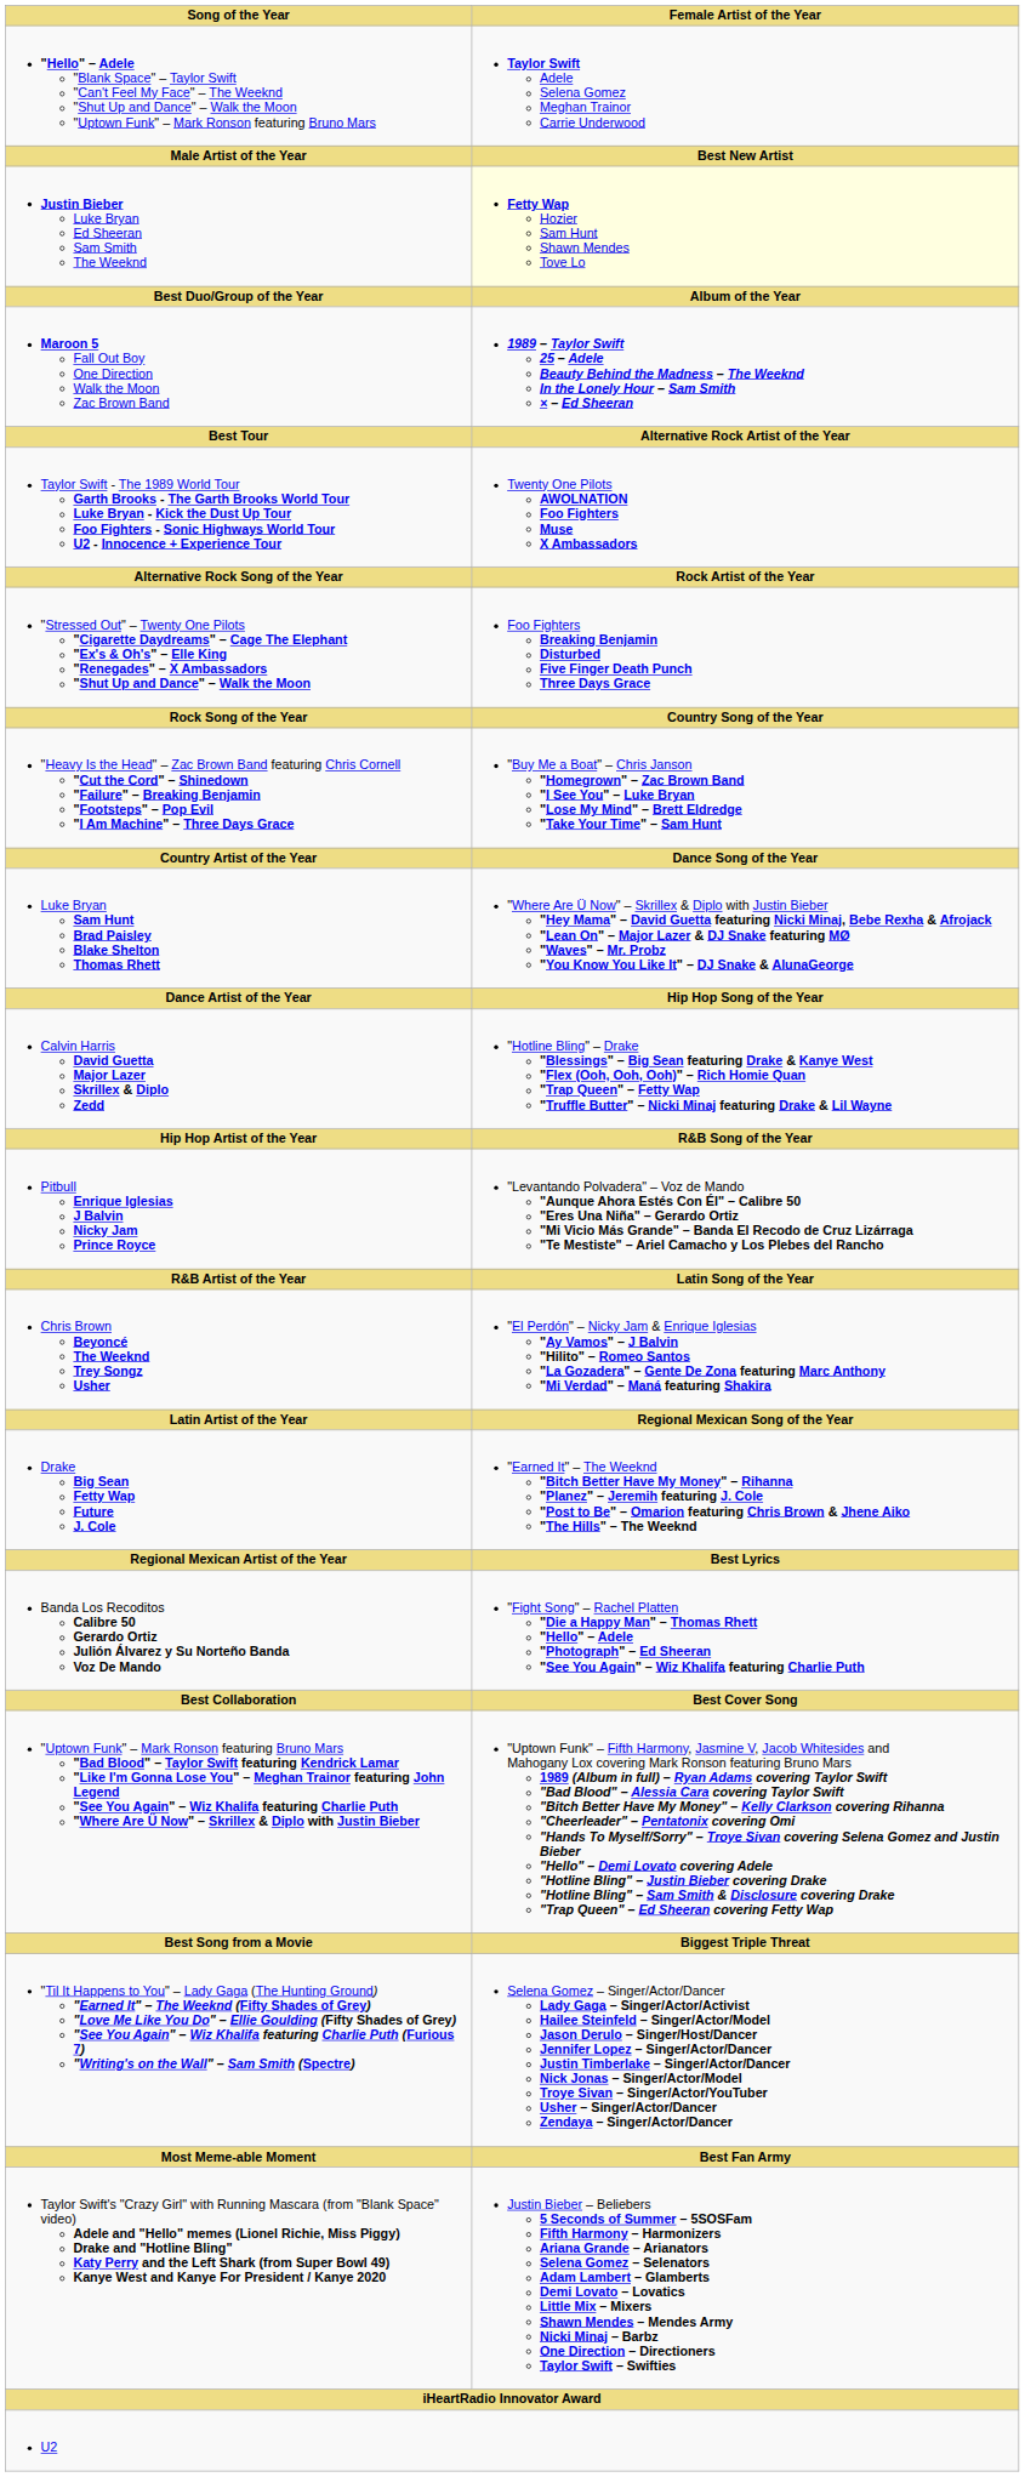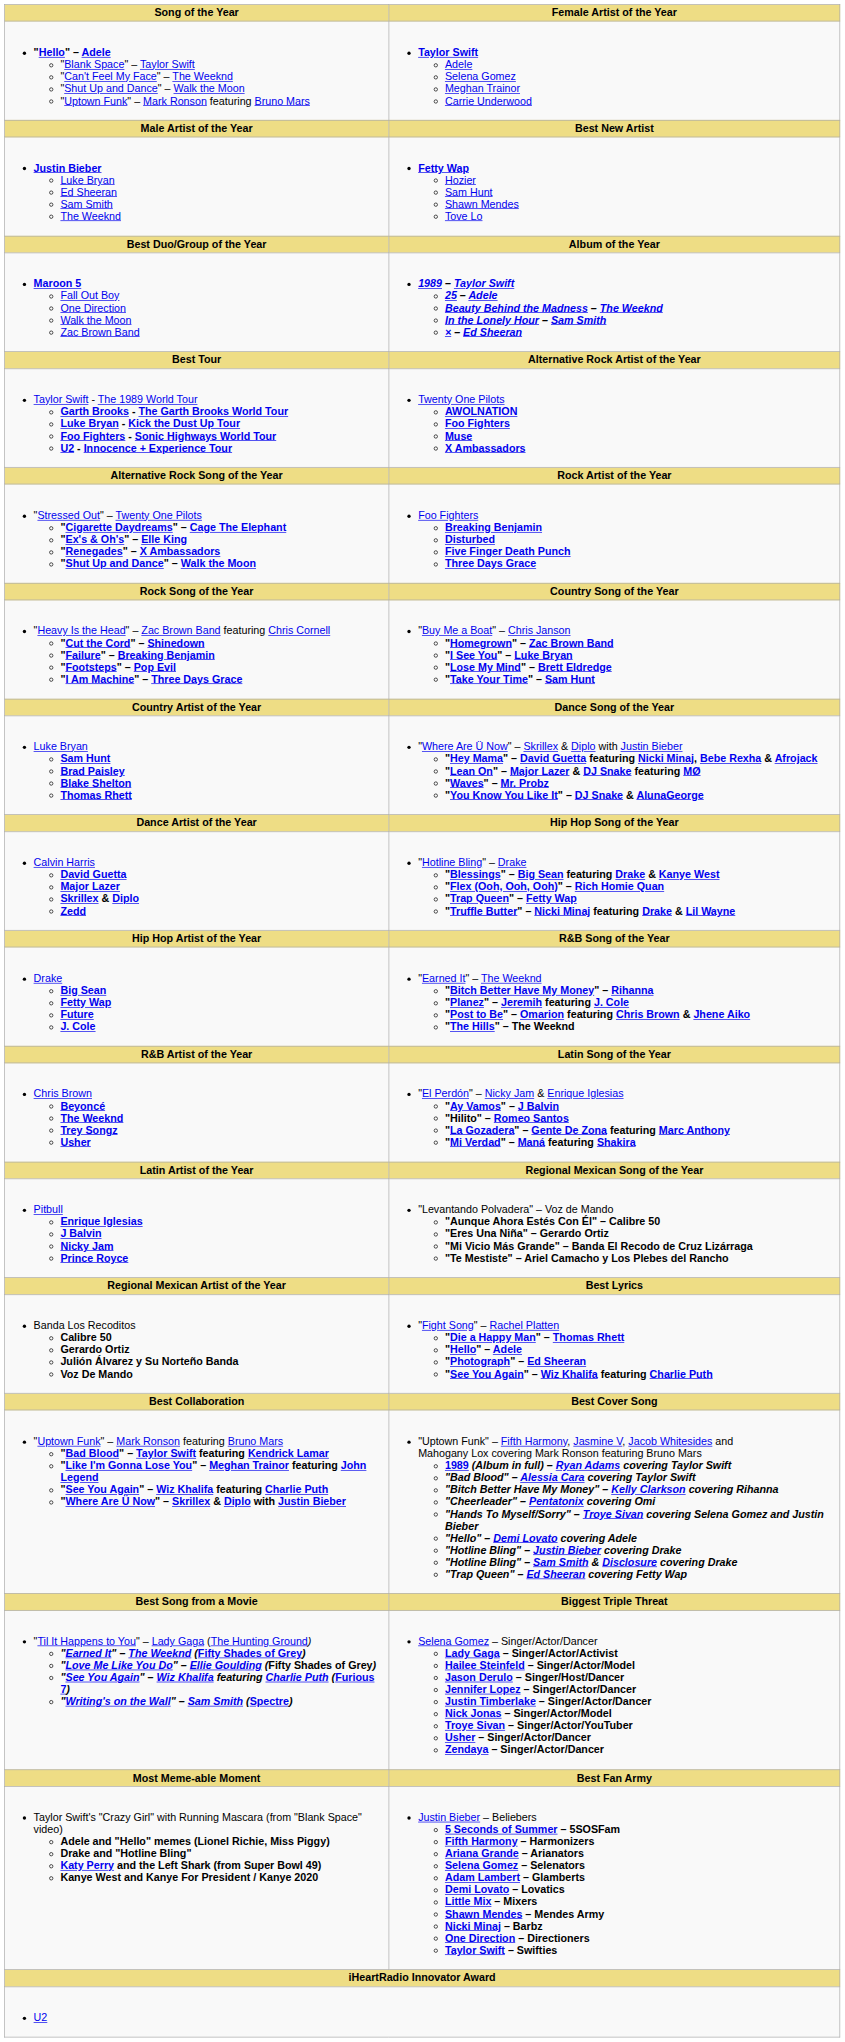Justin Bieber Luke Bryan Ed Sheeran Sam Smith The Weeknd | Female Artist of the Year: lightyellow background -> no background
rows swapped: Drake Big Sean Fetty Wap Future J. Cole <-> Pitbull Enrique Iglesias J Balvin Nicky Jam Prince Royce
